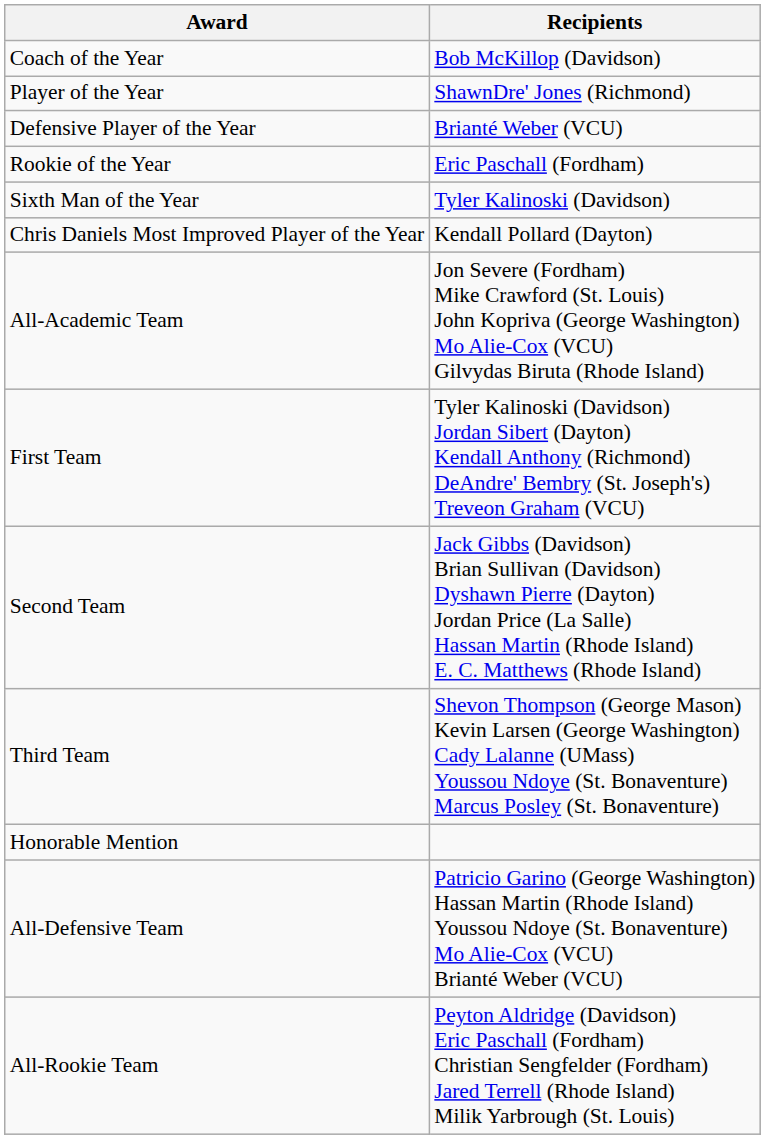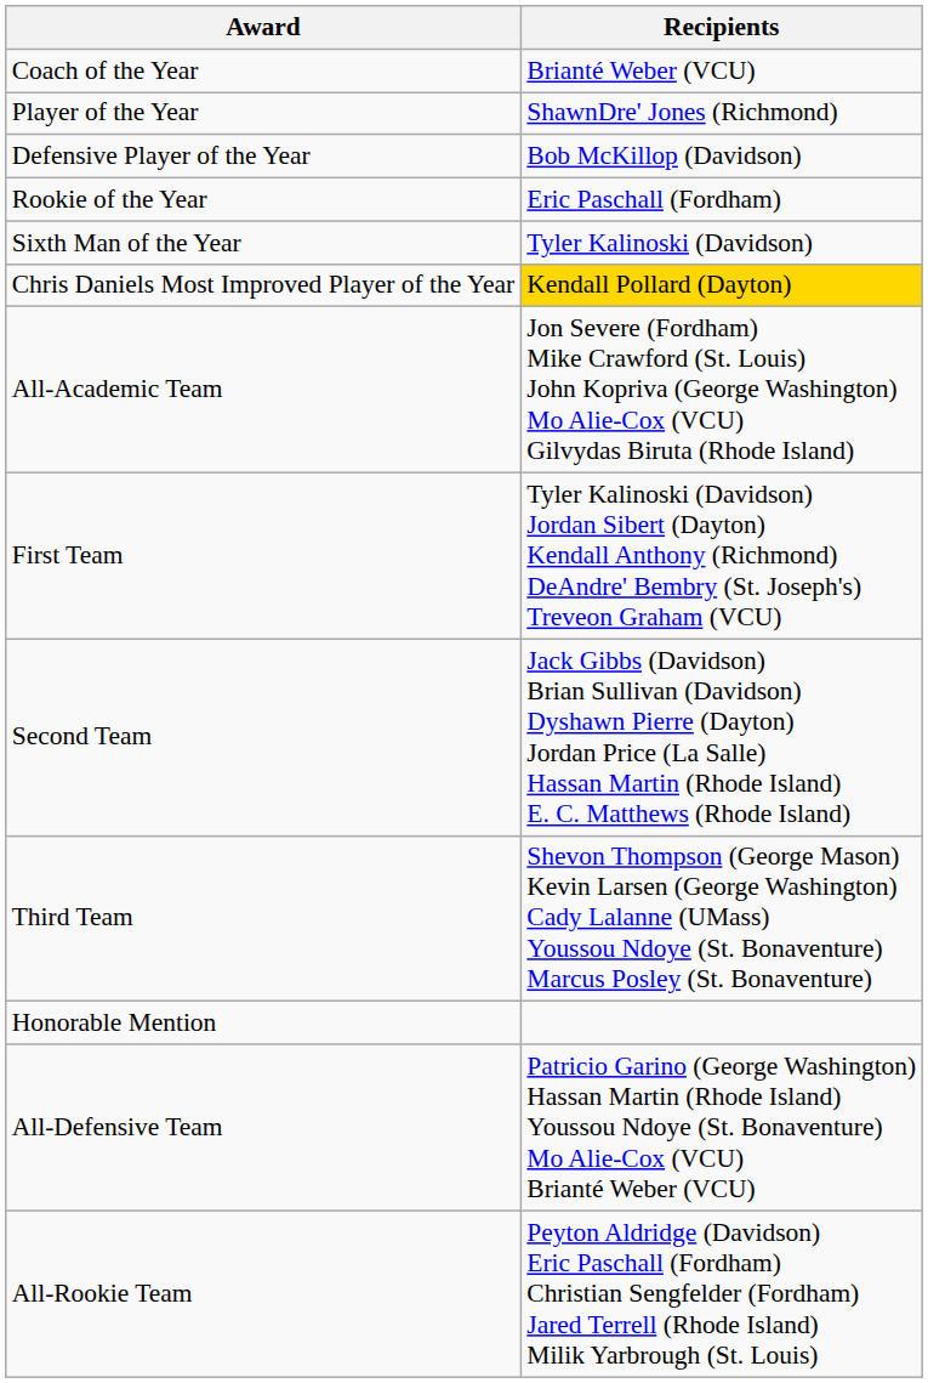Coach of the Year | Recipients: Bob McKillop (Davidson) -> Brianté Weber (VCU)
Defensive Player of the Year | Recipients: Brianté Weber (VCU) -> Bob McKillop (Davidson)
Chris Daniels Most Improved Player of the Year | Recipients: no background -> gold background
